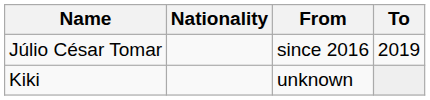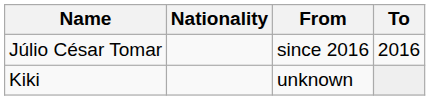Júlio César Tomar | To: 2019 -> 2016
